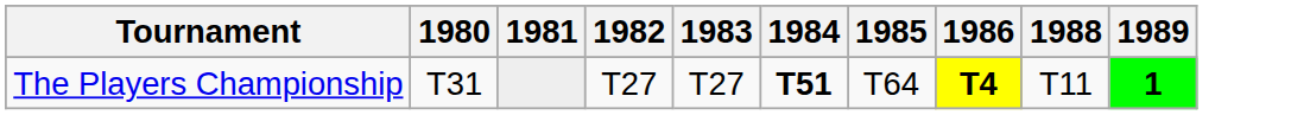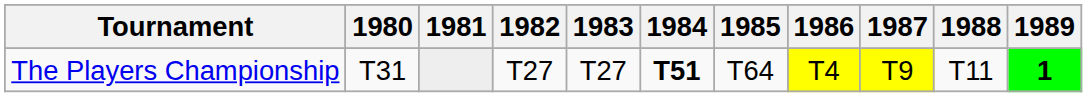+ column: 1987 | T9
The Players Championship | 1986: bold -> normal
